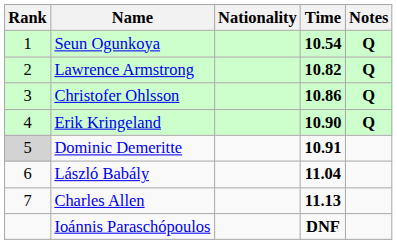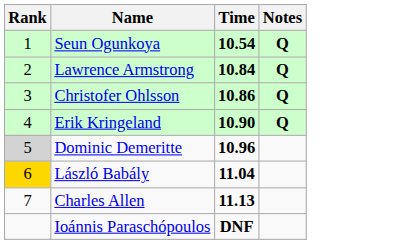- column: Nationality
Lawrence Armstrong | Time: 10.82 -> 10.84
Dominic Demeritte | Time: 10.91 -> 10.96
László Babály | Rank: no background -> gold background
